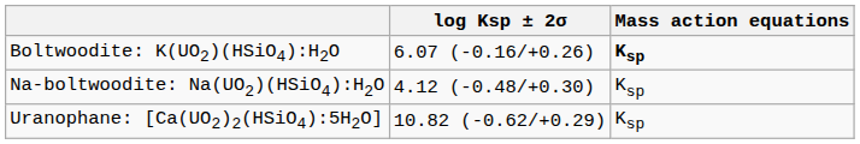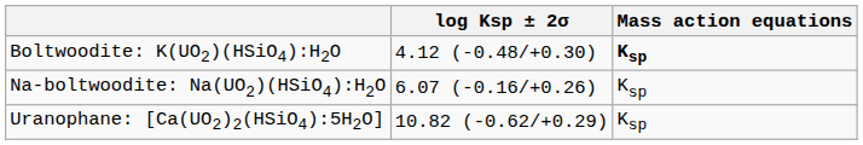Boltwoodite: K(UO2)(HSiO4):H2O | log Ksp ± 2σ: 6.07 (-0.16/+0.26) -> 4.12 (-0.48/+0.30)
Na-boltwoodite: Na(UO2)(HSiO4):H2O | log Ksp ± 2σ: 4.12 (-0.48/+0.30) -> 6.07 (-0.16/+0.26)
